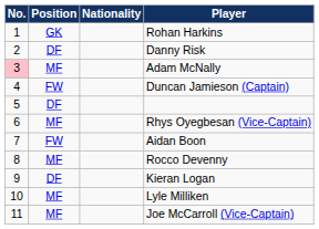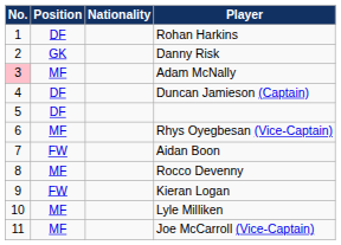Rohan Harkins | Position: GK -> DF
Danny Risk | Position: DF -> GK
Duncan Jamieson (Captain) | Position: FW -> DF
Kieran Logan | Position: DF -> FW
